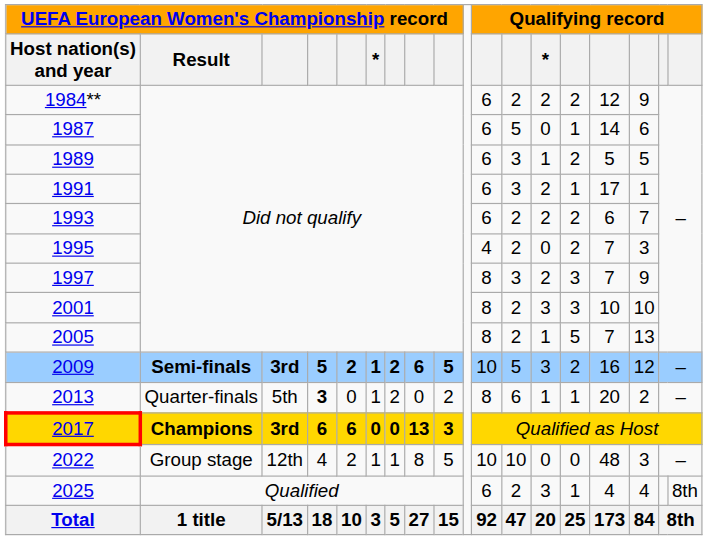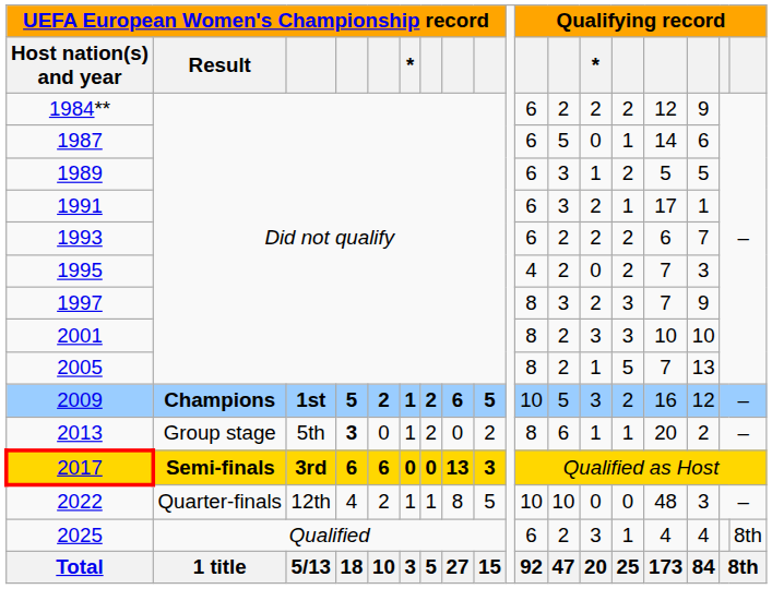2009 | UEFA European Women's Championship record / Result: Semi-finals -> Champions
2009 | column 3: 3rd -> 1st
2013 | UEFA European Women's Championship record / Result: Quarter-finals -> Group stage
2017 | UEFA European Women's Championship record / Result: Champions -> Semi-finals
2022 | UEFA European Women's Championship record / Result: Group stage -> Quarter-finals
